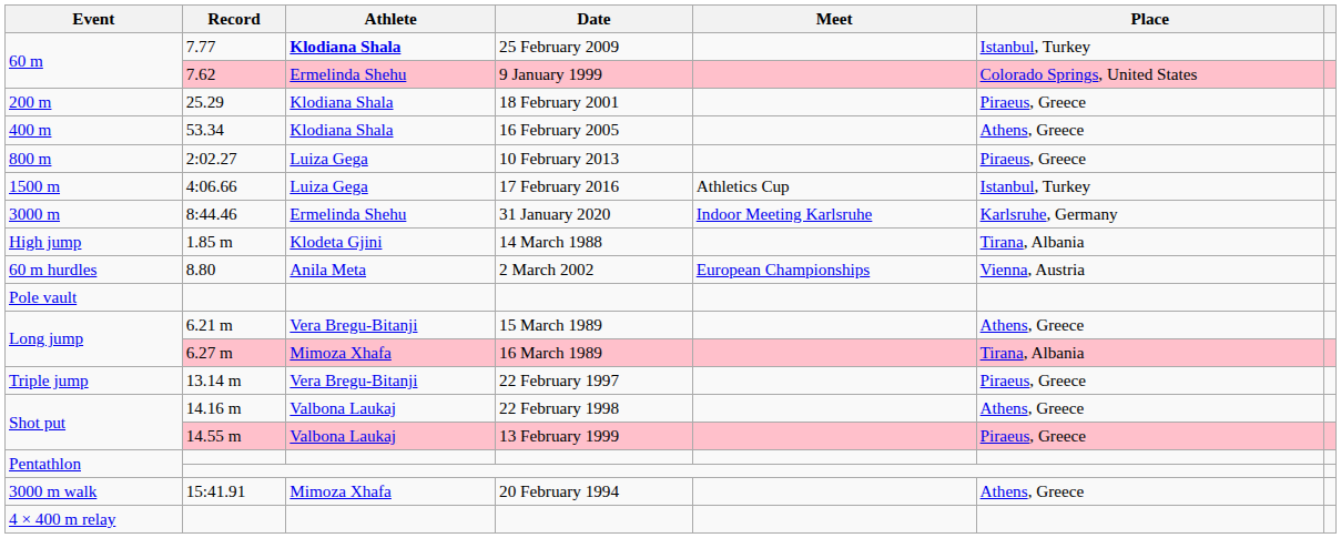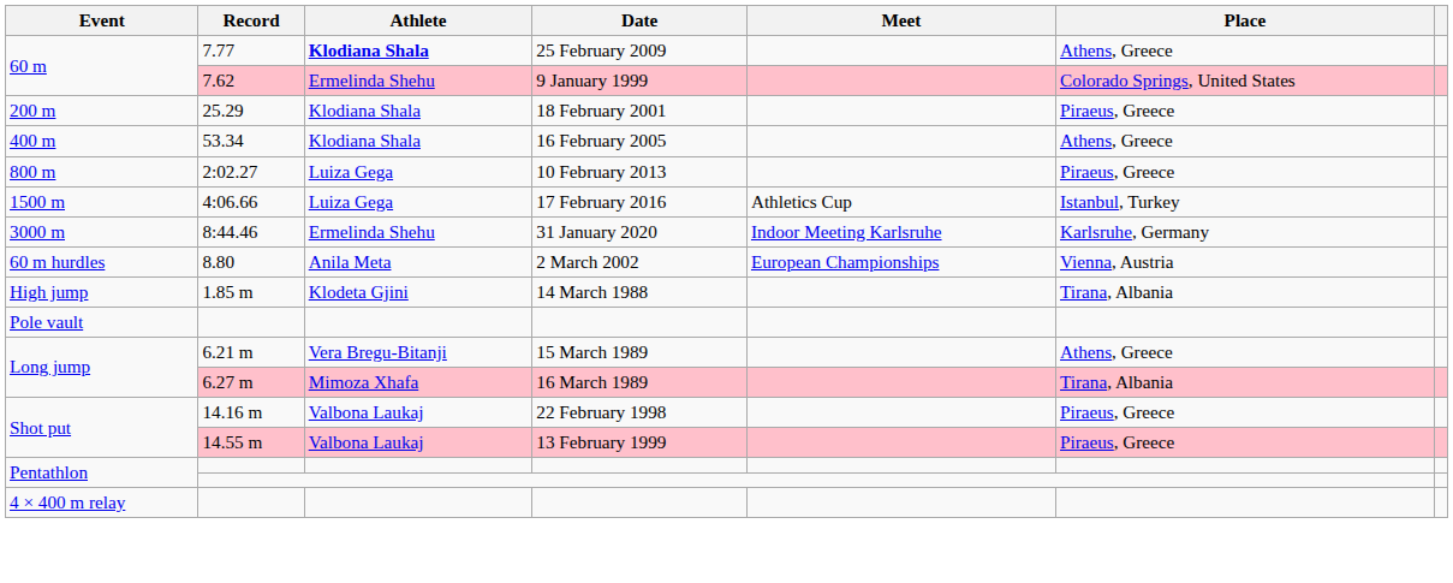7.77 | Place: Istanbul, Turkey -> Athens, Greece
rows swapped: 8.80 <-> 1.85 m
- row: Triple jump | 13.14 m | Vera Bregu-Bitanji | 22 February 1997 | Piraeus, Greece
14.16 m | Place: Athens, Greece -> Piraeus, Greece
- row: 3000 m walk | 15:41.91 | Mimoza Xhafa | 20 February 1994 | Athens, Greece
